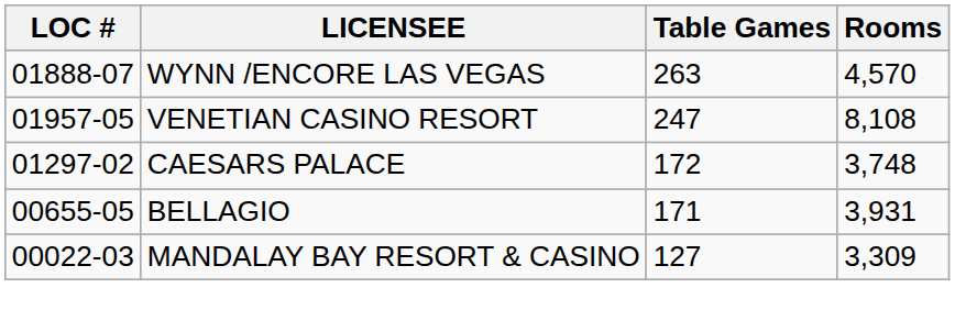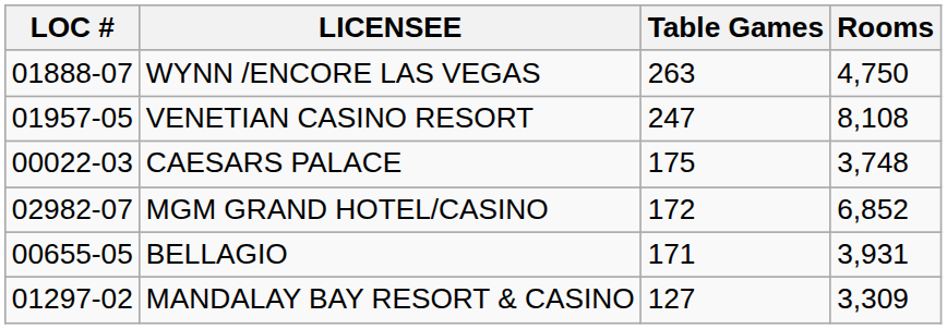WYNN /ENCORE LAS VEGAS | Rooms: 4,570 -> 4,750
CAESARS PALACE | LOC #: 01297-02 -> 00022-03
CAESARS PALACE | Table Games: 172 -> 175
+ row: 02982-07 | MGM GRAND HOTEL/CASINO | 172 | 6,852
MANDALAY BAY RESORT & CASINO | LOC #: 00022-03 -> 01297-02
